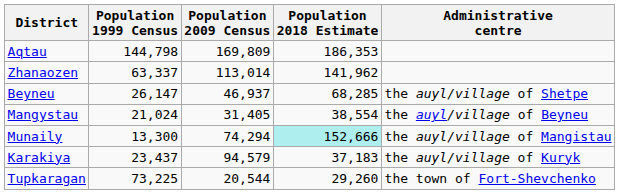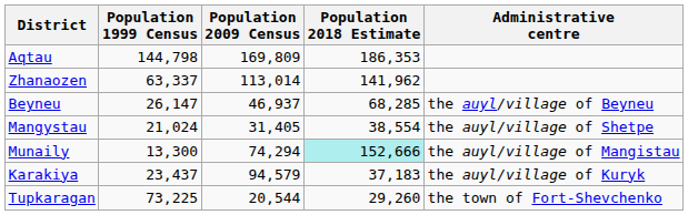Beyneu | Administrative centre: the auyl/village of Shetpe -> the auyl/village of Beyneu
Mangystau | Administrative centre: the auyl/village of Beyneu -> the auyl/village of Shetpe
